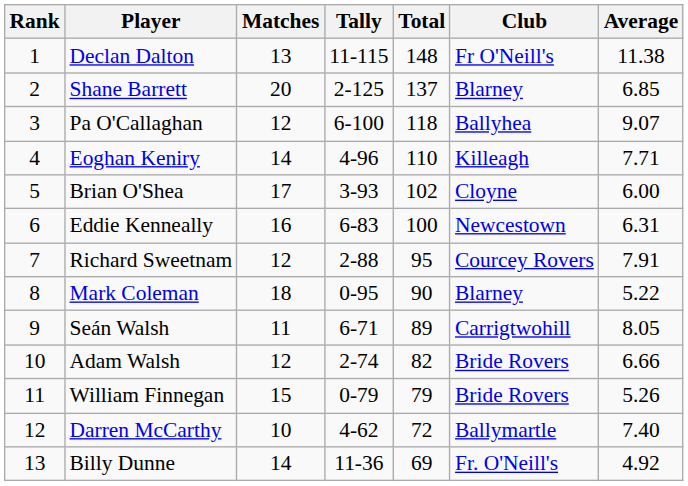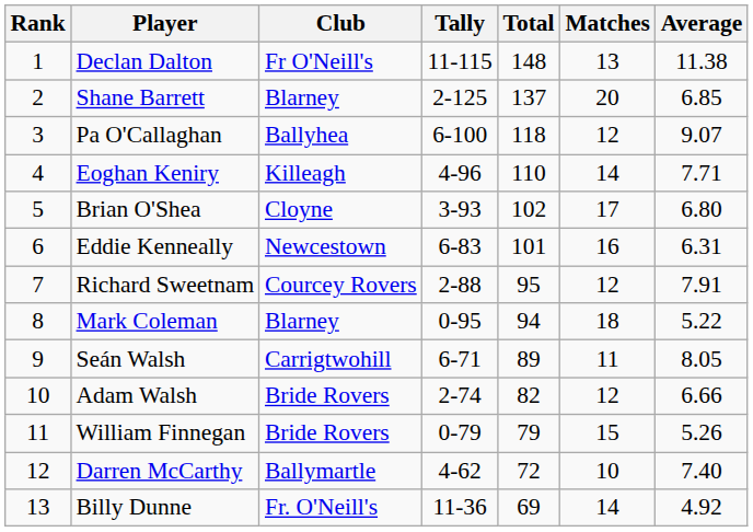columns swapped: Club <-> Matches
Brian O'Shea | Average: 6.00 -> 6.80
Eddie Kenneally | Total: 100 -> 101
Mark Coleman | Total: 90 -> 94
